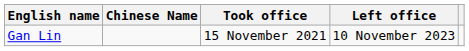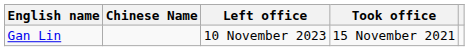columns swapped: Took office <-> Left office
